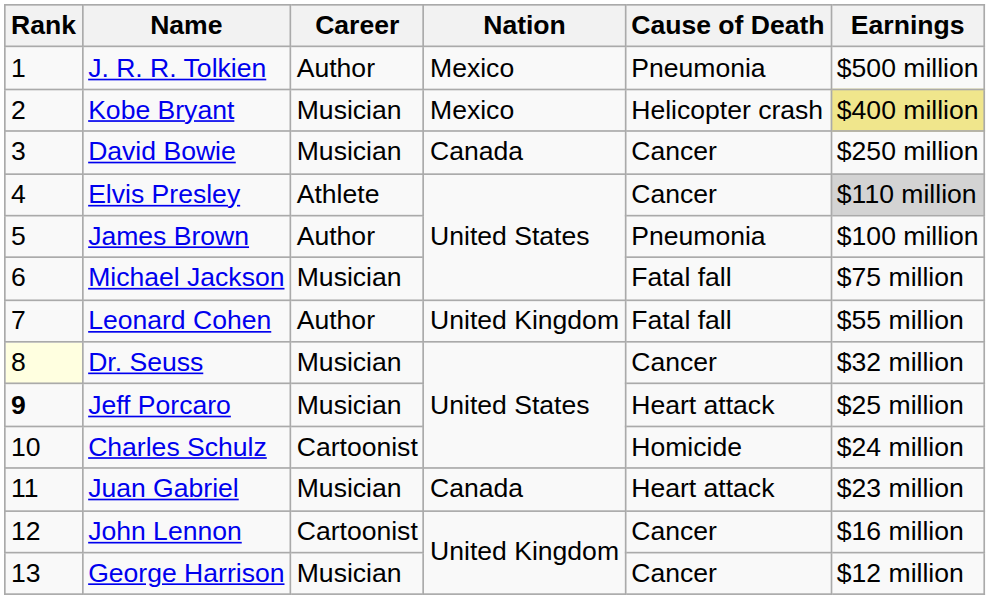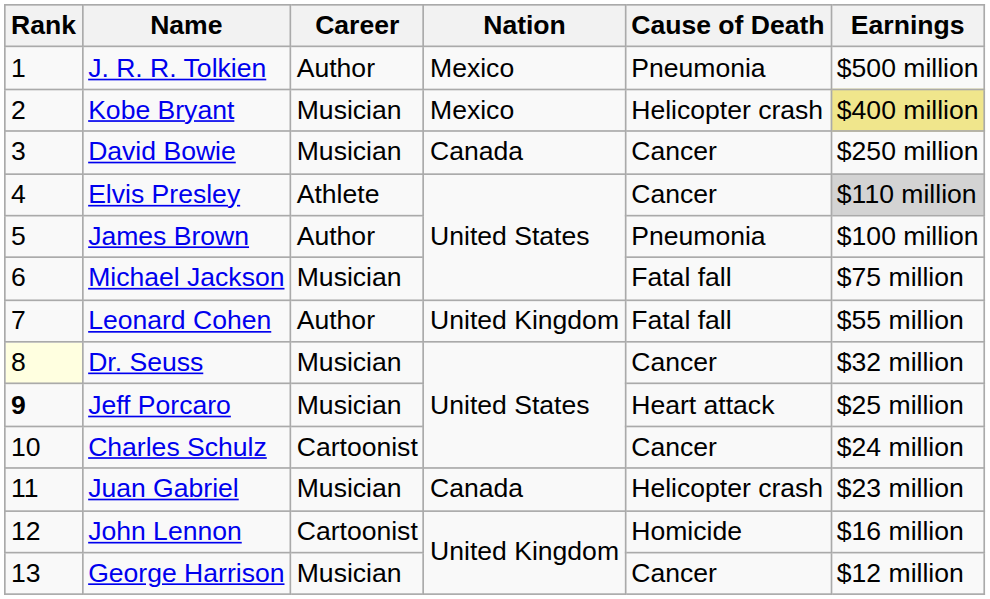Charles Schulz | Cause of Death: Homicide -> Cancer
Juan Gabriel | Cause of Death: Heart attack -> Helicopter crash
John Lennon | Cause of Death: Cancer -> Homicide
